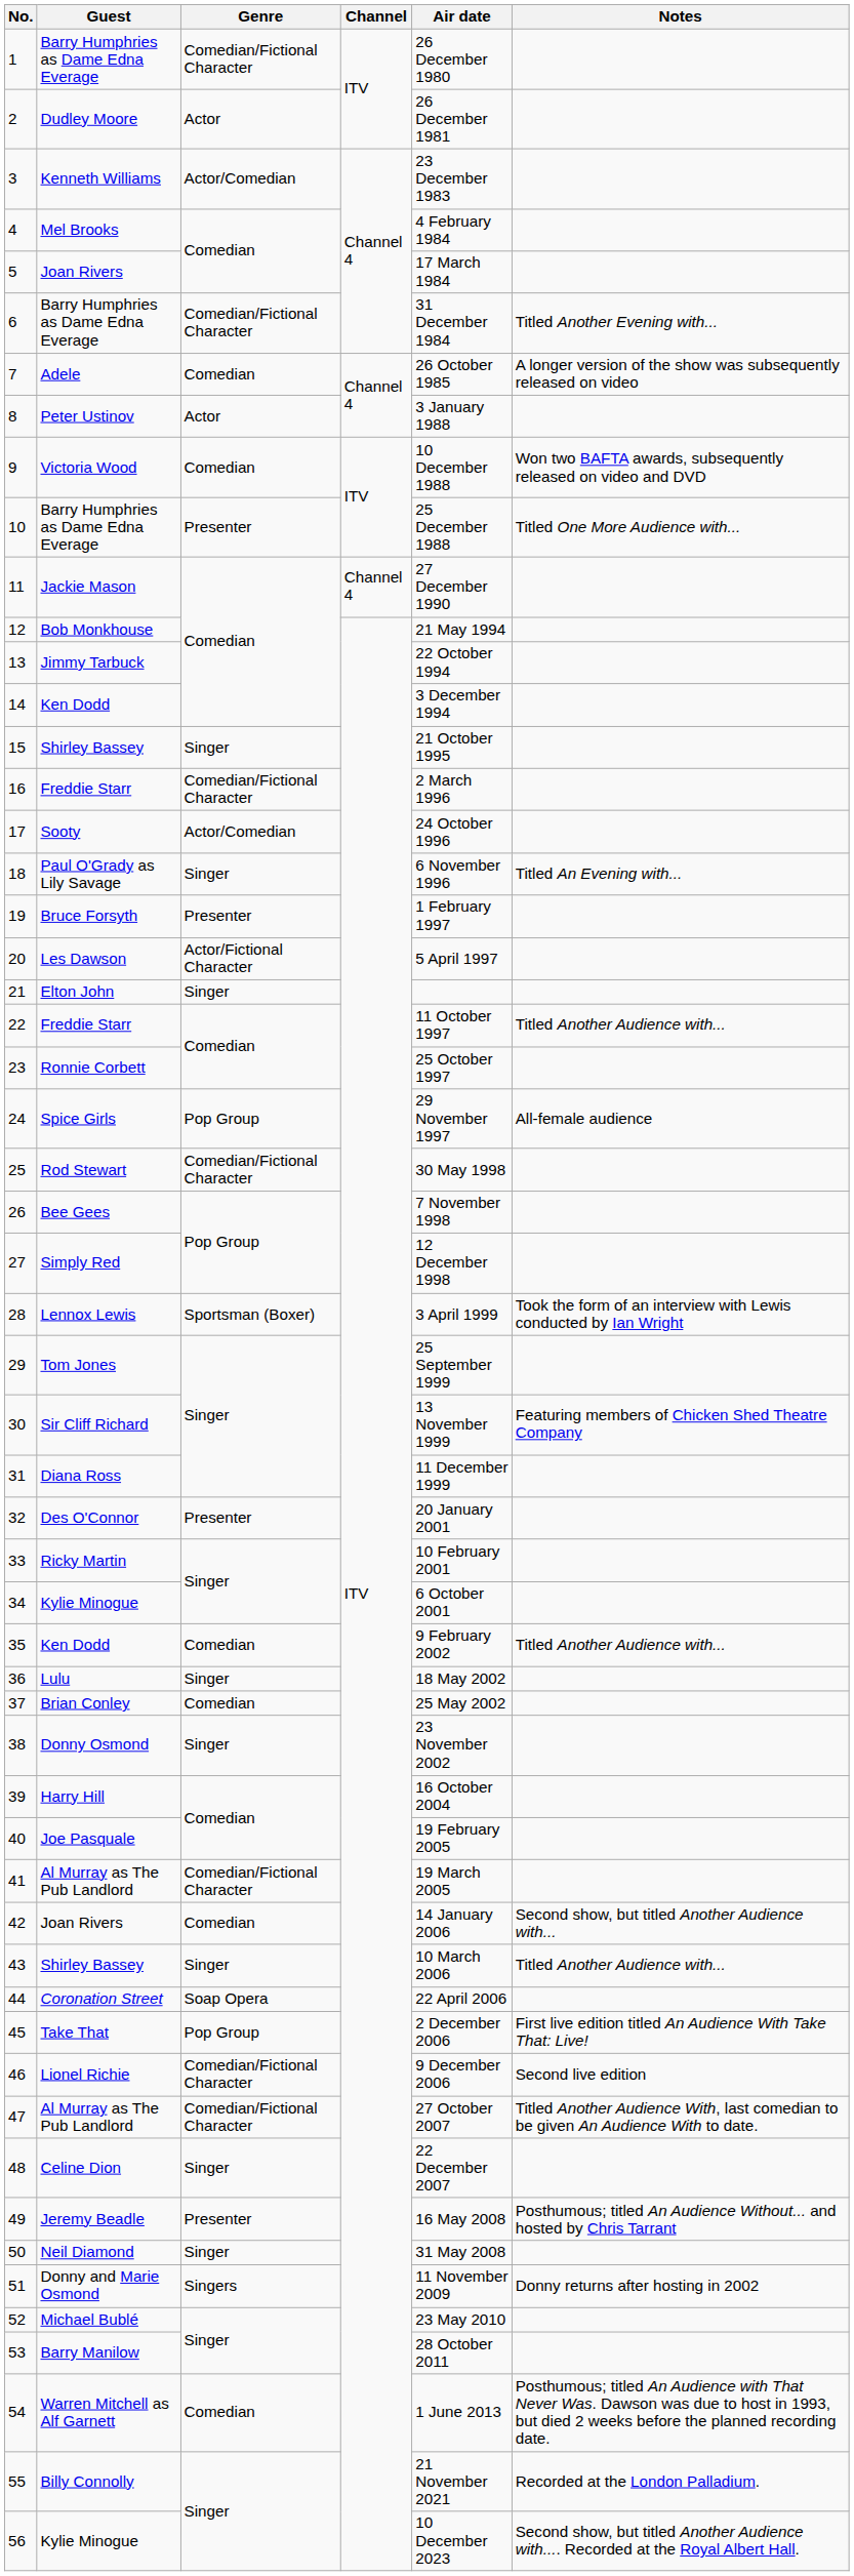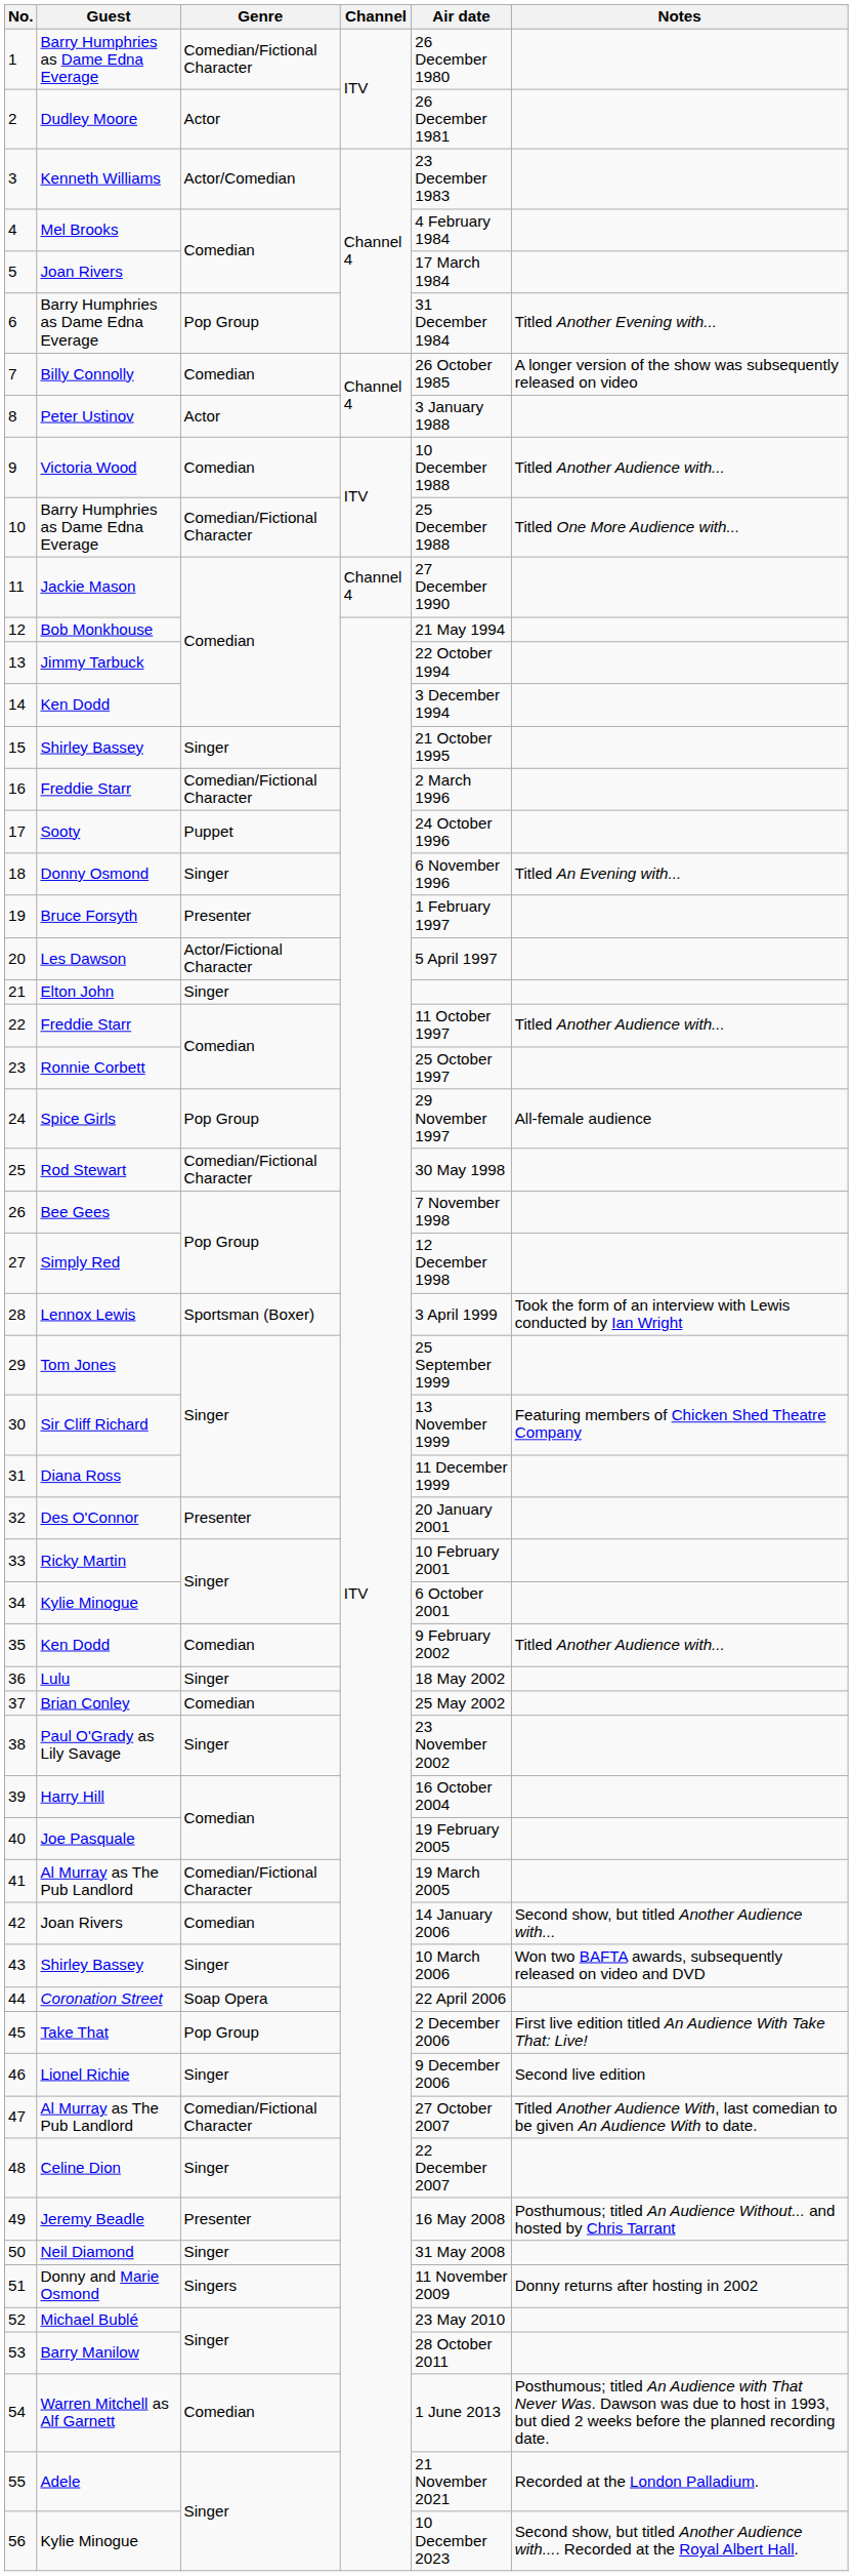6 | Genre: Comedian/Fictional Character -> Pop Group
7 | Guest: Adele -> Billy Connolly
9 | Notes: Won two BAFTA awards, subsequently released on video and DVD -> Titled Another Audience with...
10 | Genre: Presenter -> Comedian/Fictional Character
17 | Genre: Actor/Comedian -> Puppet
18 | Guest: Paul O'Grady as Lily Savage -> Donny Osmond
38 | Guest: Donny Osmond -> Paul O'Grady as Lily Savage
43 | Notes: Titled Another Audience with... -> Won two BAFTA awards, subsequently released on video and DVD
46 | Genre: Comedian/Fictional Character -> Singer
55 | Guest: Billy Connolly -> Adele
